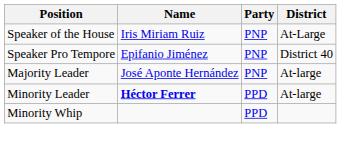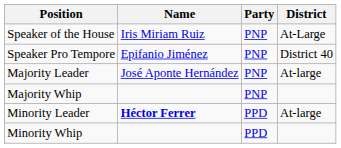+ row: Majority Whip | PNP
